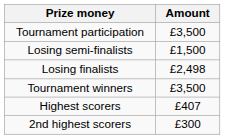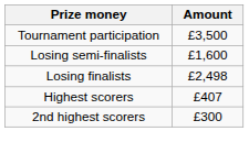Losing semi-finalists | Amount: £1,500 -> £1,600
- row: Tournament winners | £3,500
